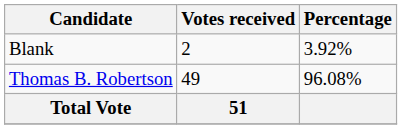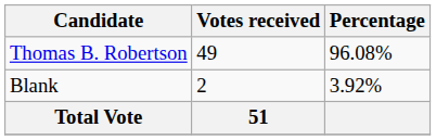rows swapped: Thomas B. Robertson <-> Blank
